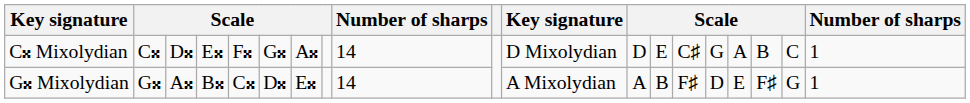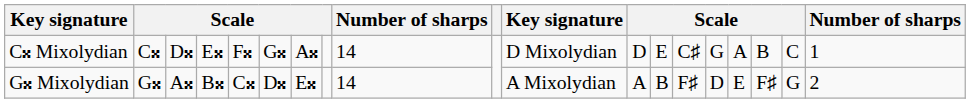G𝄪 Mixolydian | column 19: 1 -> 2
